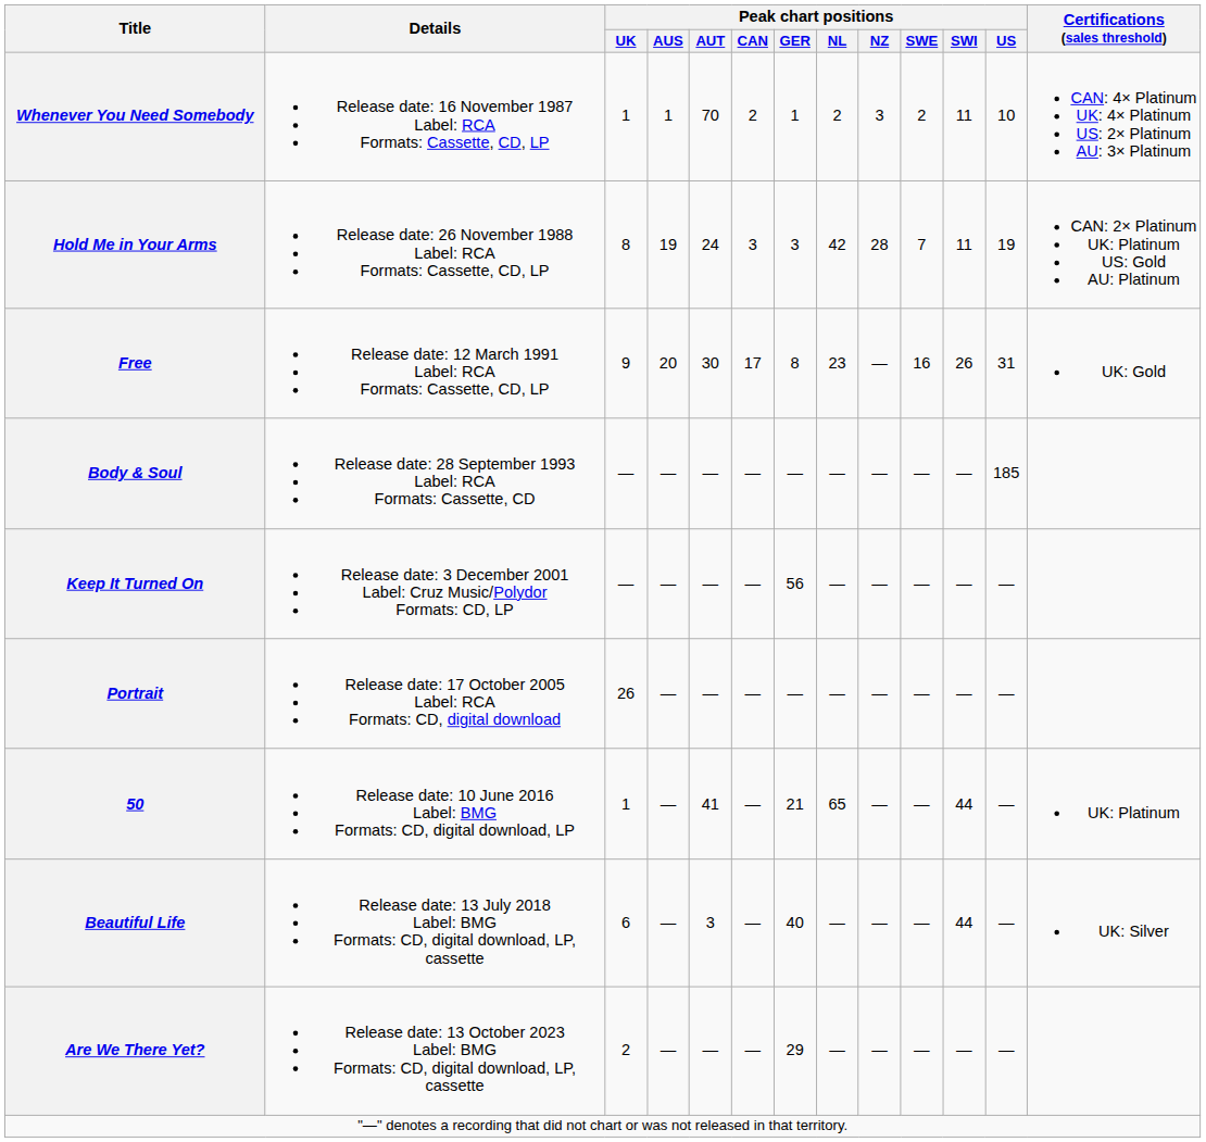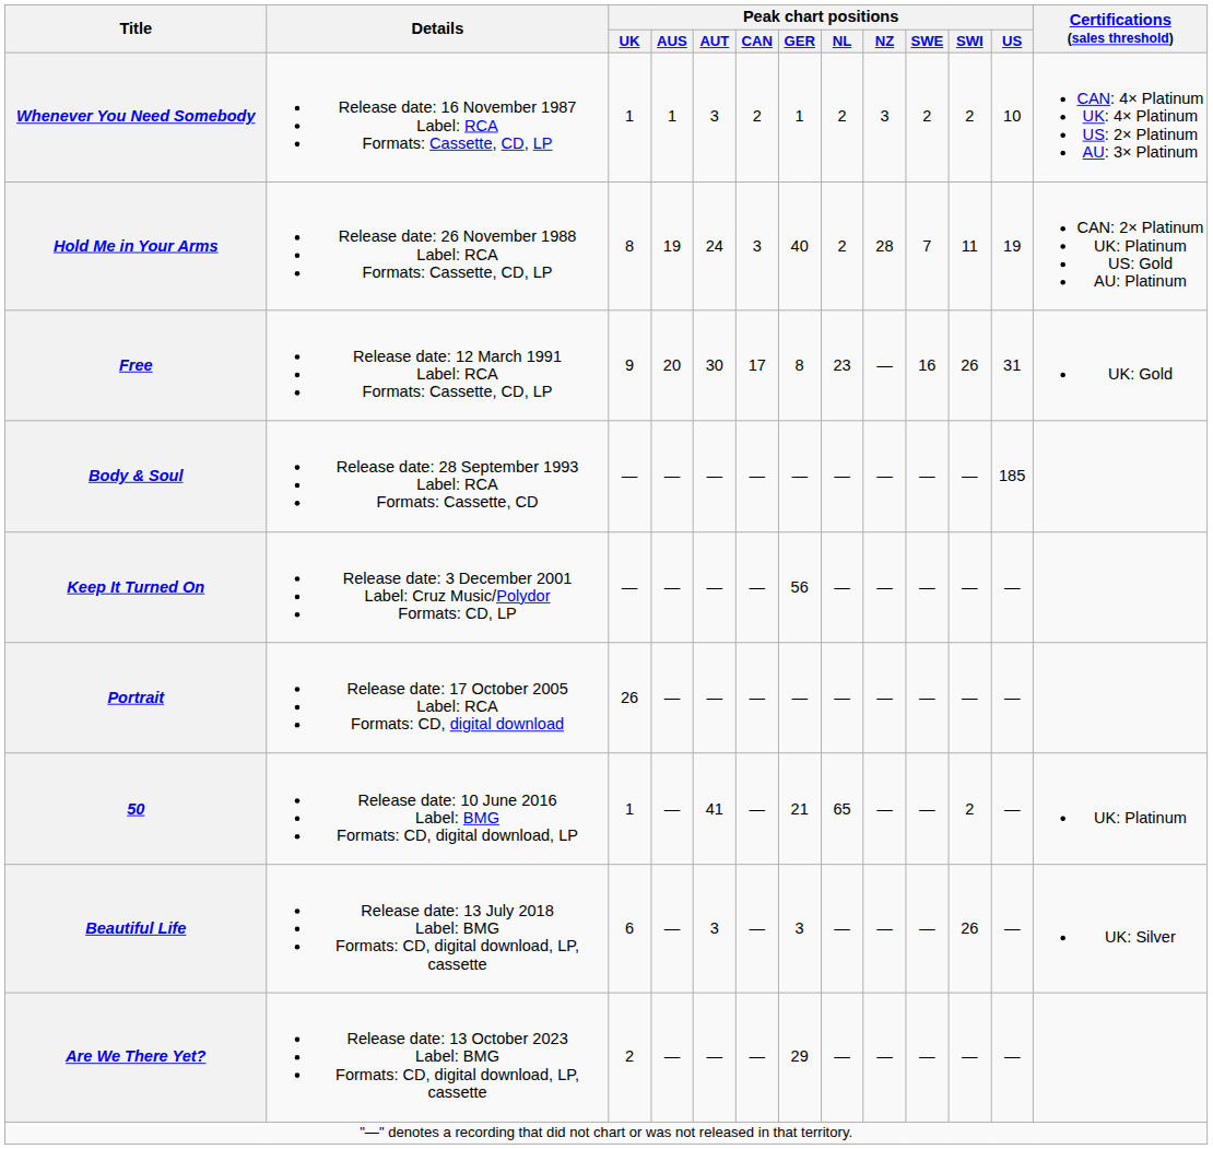Whenever You Need Somebody | Peak chart positions / AUT: 70 -> 3
Whenever You Need Somebody | Peak chart positions / SWI: 11 -> 2
Hold Me in Your Arms | Peak chart positions / GER: 3 -> 40
Hold Me in Your Arms | Peak chart positions / NL: 42 -> 2
50 | Peak chart positions / SWI: 44 -> 2
Beautiful Life | Peak chart positions / GER: 40 -> 3
Beautiful Life | Peak chart positions / SWI: 44 -> 26
